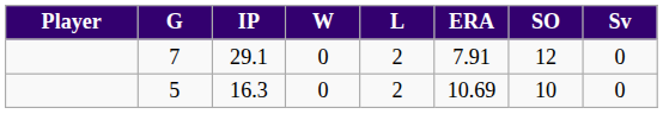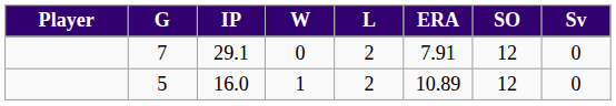5 | IP: 16.3 -> 16.0
5 | W: 0 -> 1
5 | ERA: 10.69 -> 10.89
5 | SO: 10 -> 12
